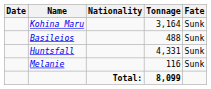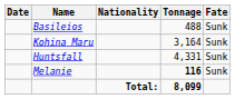rows swapped: Kohina Maru <-> Basileios
Melanie | Tonnage: normal -> bold
